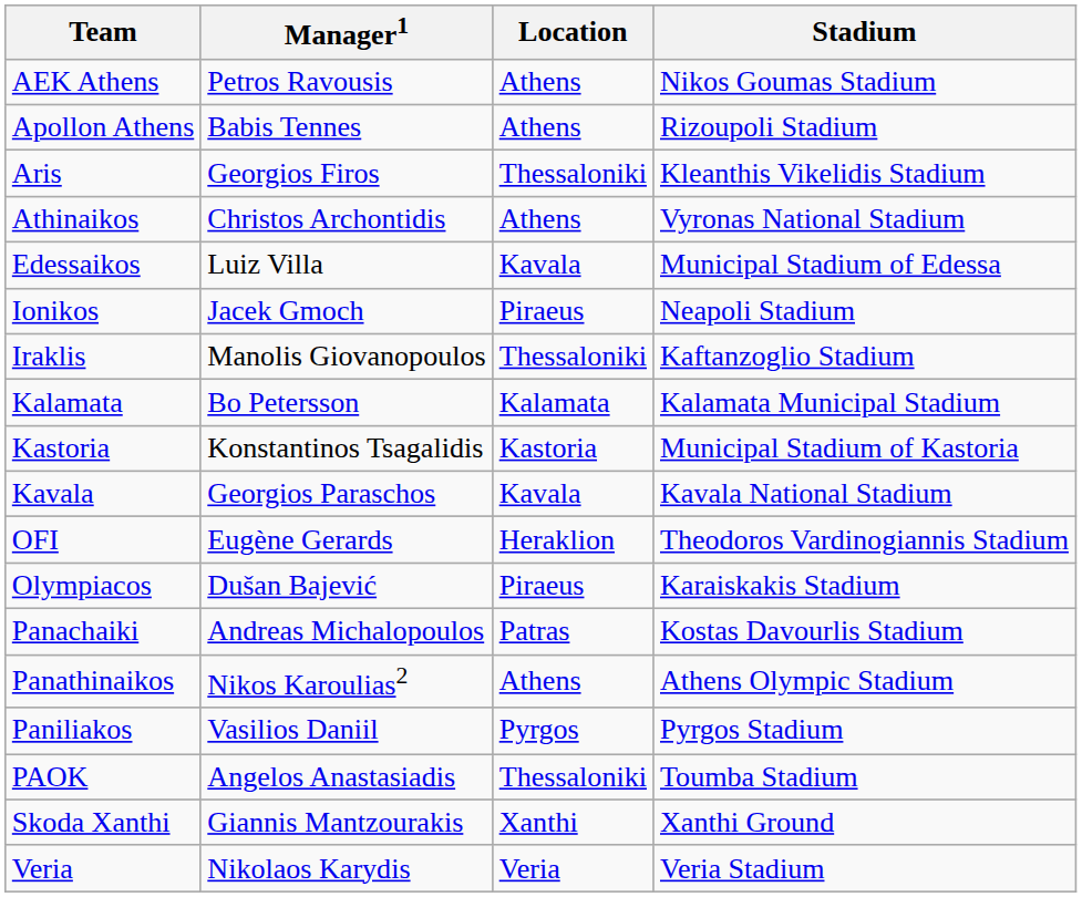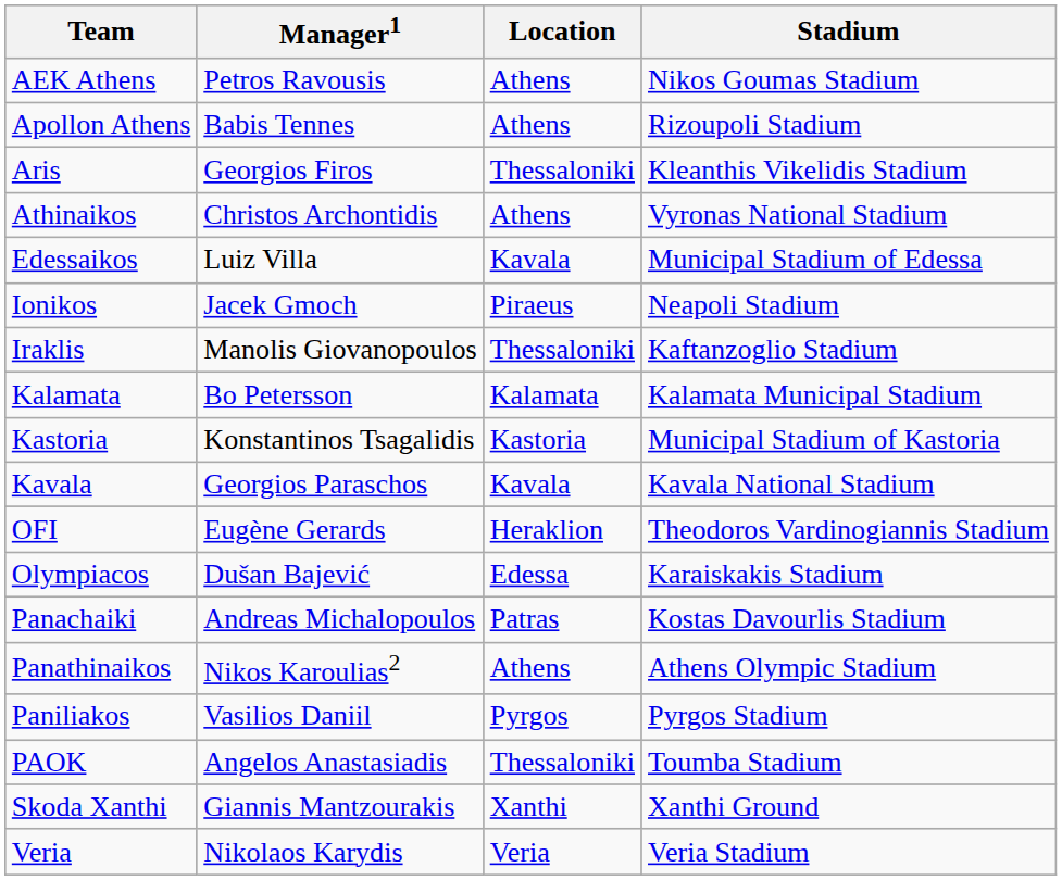Olympiacos | Location: Piraeus -> Edessa
